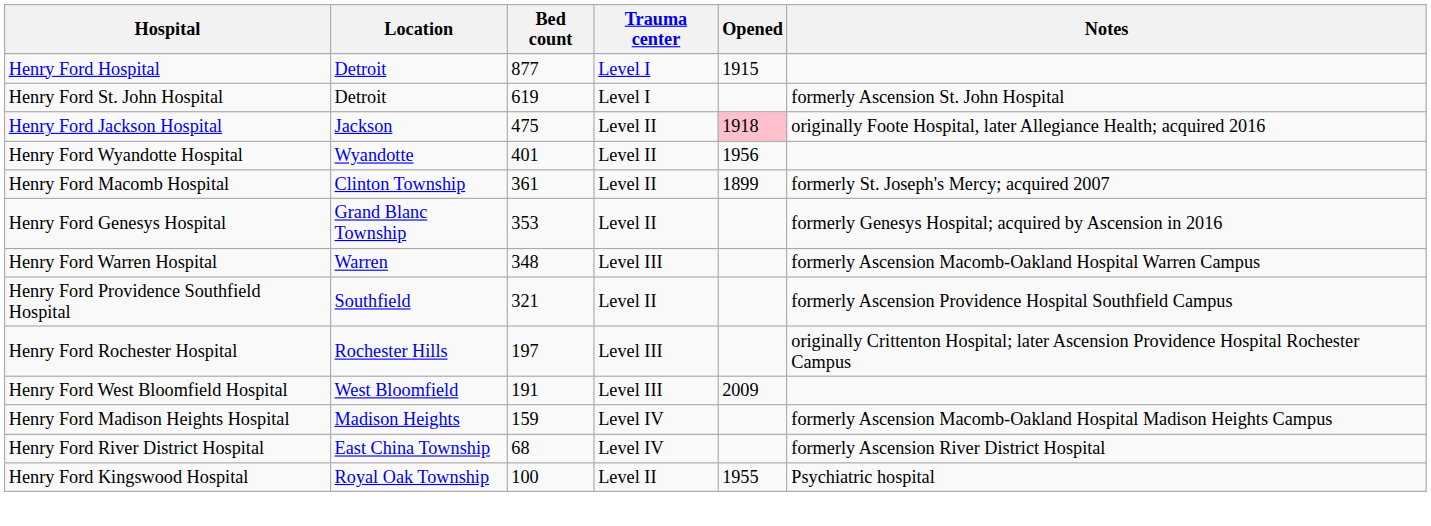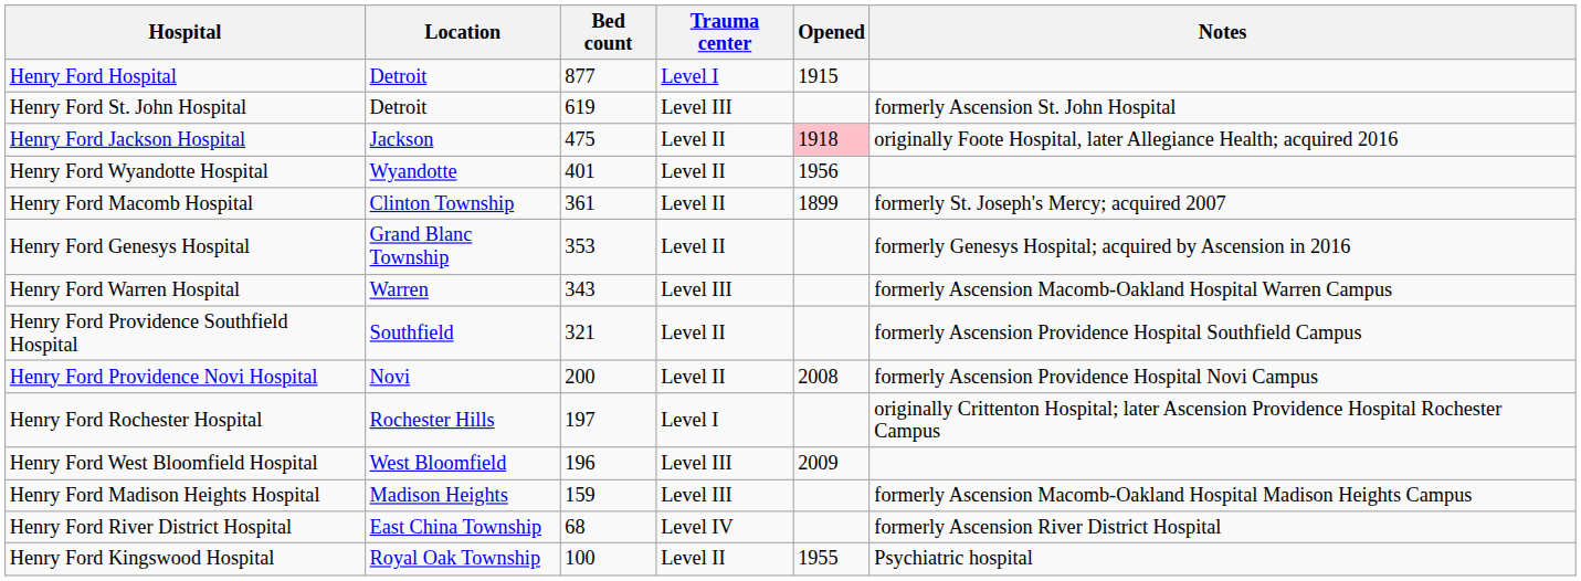Henry Ford St. John Hospital | Trauma center: Level I -> Level III
Henry Ford Warren Hospital | Bed count: 348 -> 343
+ row: Henry Ford Providence Novi Hospital | Novi | 200 | Level II | 2008 | formerly Ascension Providence Hospital Novi Campus
Henry Ford Rochester Hospital | Trauma center: Level III -> Level I
Henry Ford West Bloomfield Hospital | Bed count: 191 -> 196
Henry Ford Madison Heights Hospital | Trauma center: Level IV -> Level III
